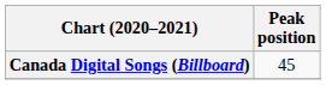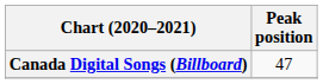Canada Digital Songs (Billboard) | Peak position: 45 -> 47
